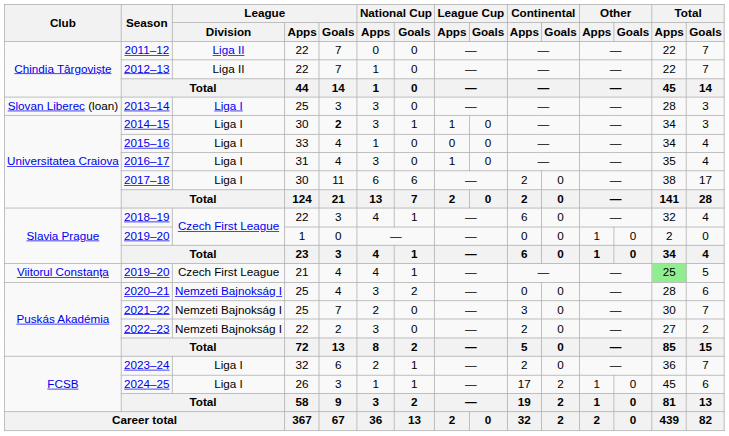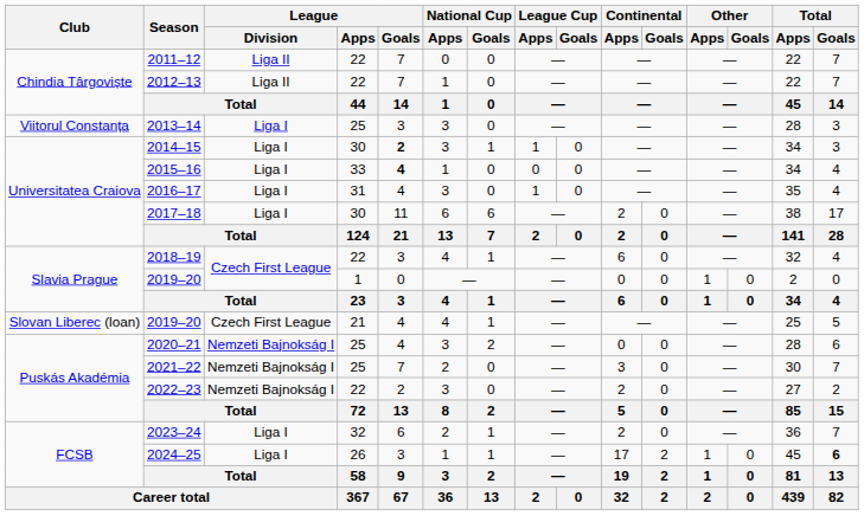2013–14 | Club: Slovan Liberec (loan) -> Viitorul Constanța
2015–16 | League / Goals: normal -> bold
2019–20 / 21 | Club: Viitorul Constanța -> Slovan Liberec (loan)
2019–20 / 21 | Total / Apps: lightgreen background -> no background
2024–25 | Total / Goals: normal -> bold
